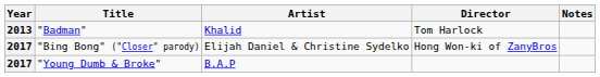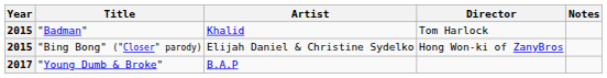"Badman" | Year: 2013 -> 2015
"Bing Bong" ("Closer" parody) | Year: 2017 -> 2015
